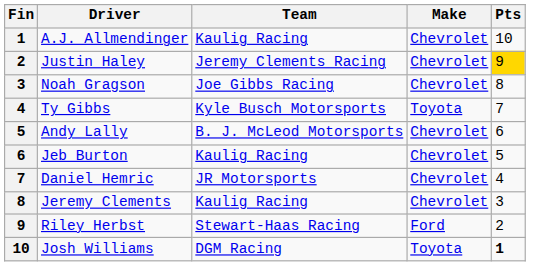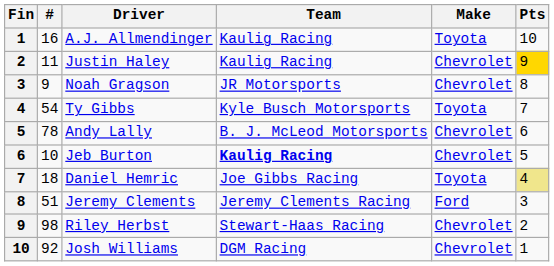+ column: # | 16 | 11 | 9 | 54 | 78 | 10 | 18 | 51 | 98 | 92
A.J. Allmendinger | Make: Chevrolet -> Toyota
Justin Haley | Team: Jeremy Clements Racing -> Kaulig Racing
Noah Gragson | Team: Joe Gibbs Racing -> JR Motorsports
Jeb Burton | Team: normal -> bold
Daniel Hemric | Team: JR Motorsports -> Joe Gibbs Racing
Daniel Hemric | Make: Chevrolet -> Toyota
Daniel Hemric | Pts: no background -> khaki background
Jeremy Clements | Team: Kaulig Racing -> Jeremy Clements Racing
Jeremy Clements | Make: Chevrolet -> Ford
Riley Herbst | Make: Ford -> Chevrolet
Josh Williams | Make: Toyota -> Chevrolet
Josh Williams | Pts: bold -> normal
